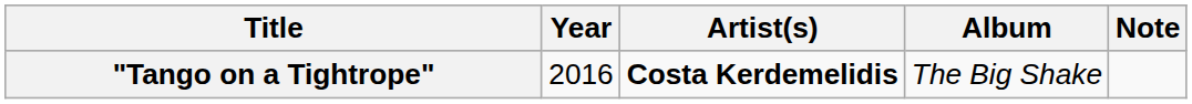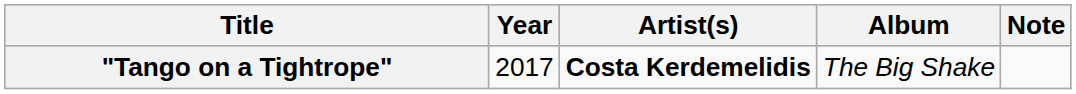"Tango on a Tightrope" | Year: 2016 -> 2017
